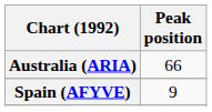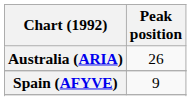Australia (ARIA) | Peak position: 66 -> 26
